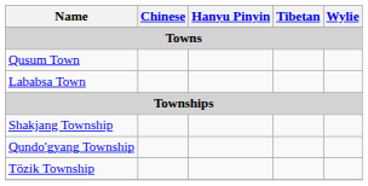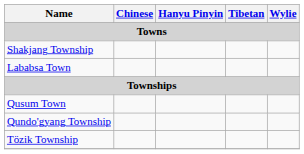rows swapped: Qusum Town <-> Shakjang Township
